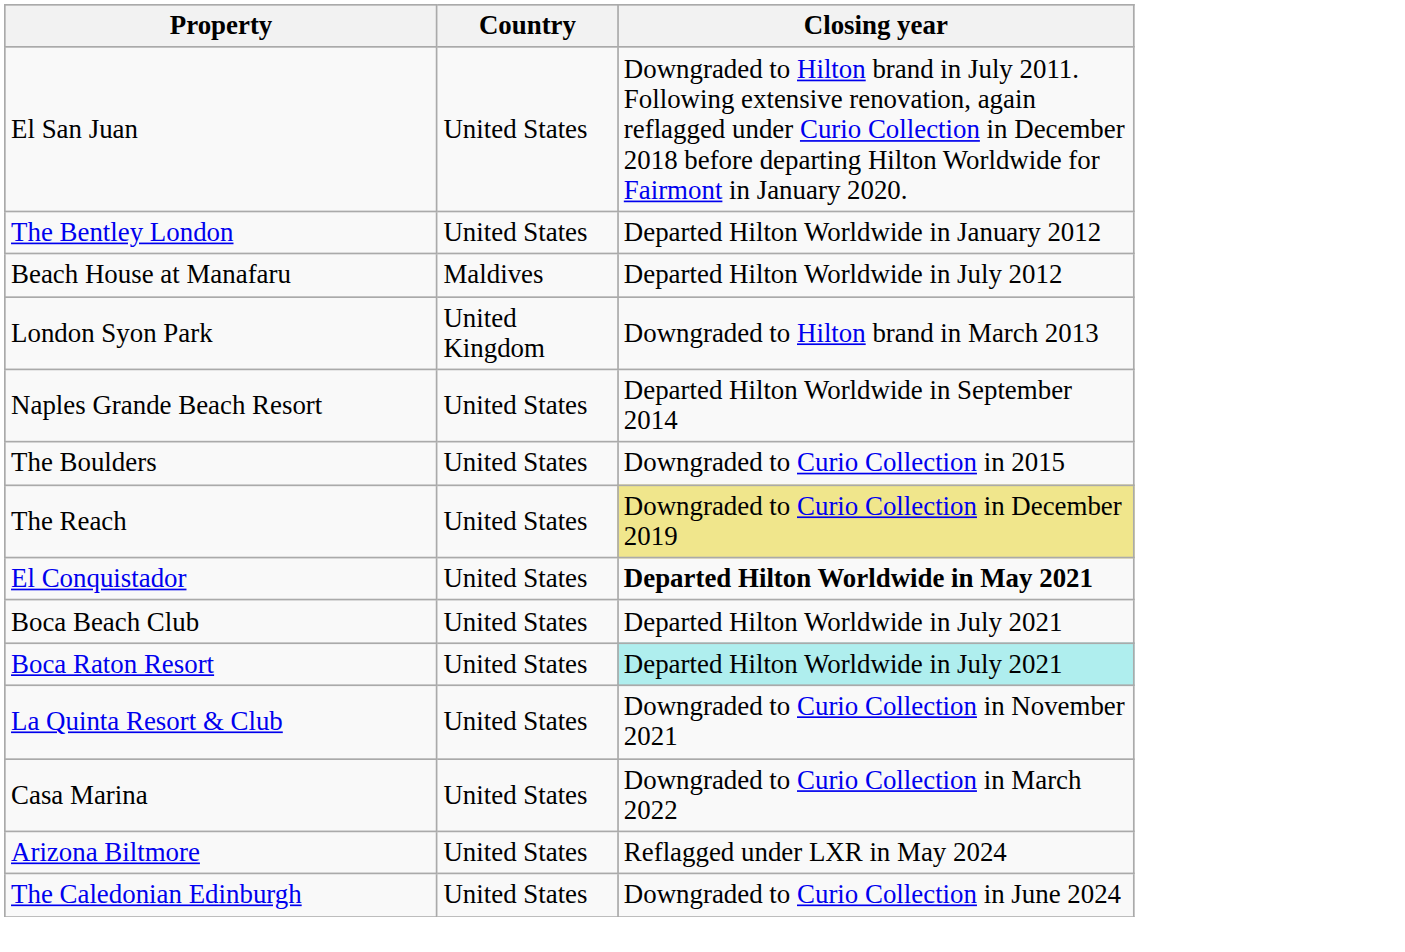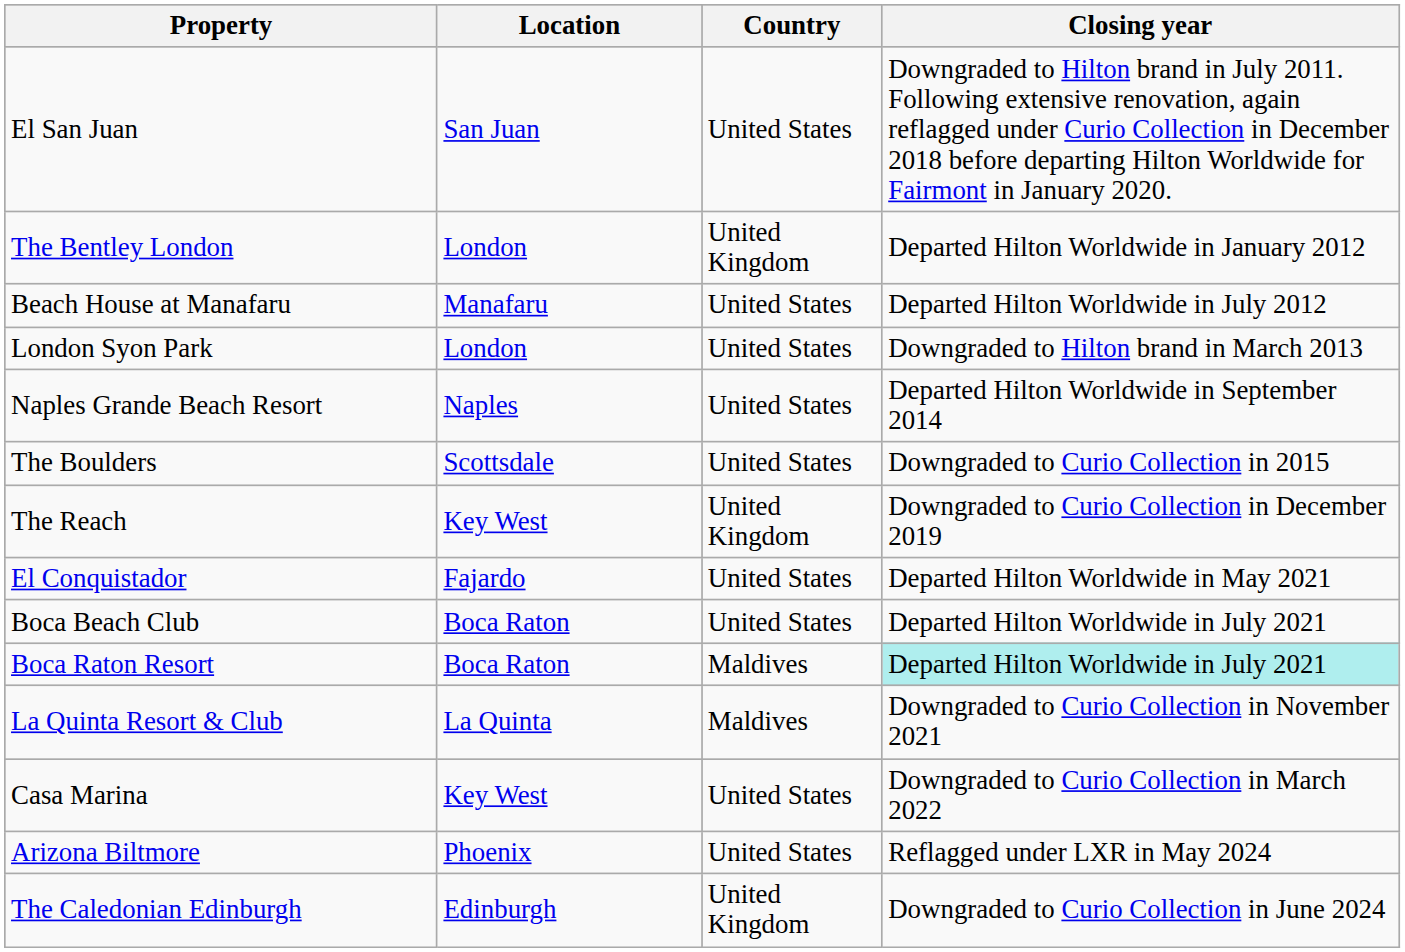+ column: Location | San Juan | London | Manafaru | London | Naples | Scottsdale | Key West | Fajardo | Boca Raton | Boca Raton | La Quinta | Key West | Phoenix | Edinburgh
The Bentley London | Country: United States -> United Kingdom
Beach House at Manafaru | Country: Maldives -> United States
London Syon Park | Country: United Kingdom -> United States
The Reach | Country: United States -> United Kingdom
The Reach | Closing year: khaki background -> no background
El Conquistador | Closing year: bold -> normal
Boca Raton Resort | Country: United States -> Maldives
La Quinta Resort & Club | Country: United States -> Maldives
The Caledonian Edinburgh | Country: United States -> United Kingdom
